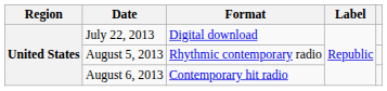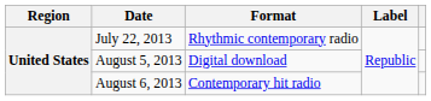July 22, 2013 | Format: Digital download -> Rhythmic contemporary radio
August 5, 2013 | Format: Rhythmic contemporary radio -> Digital download
